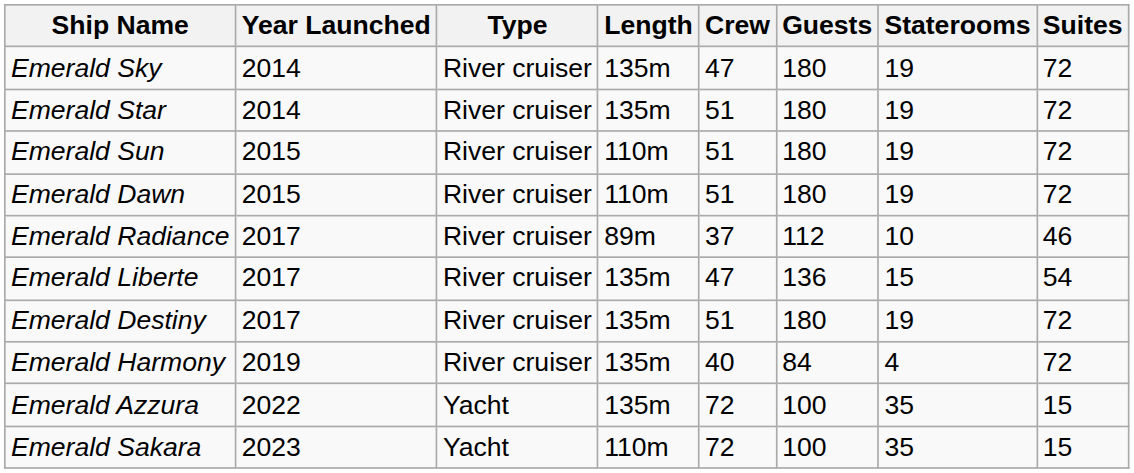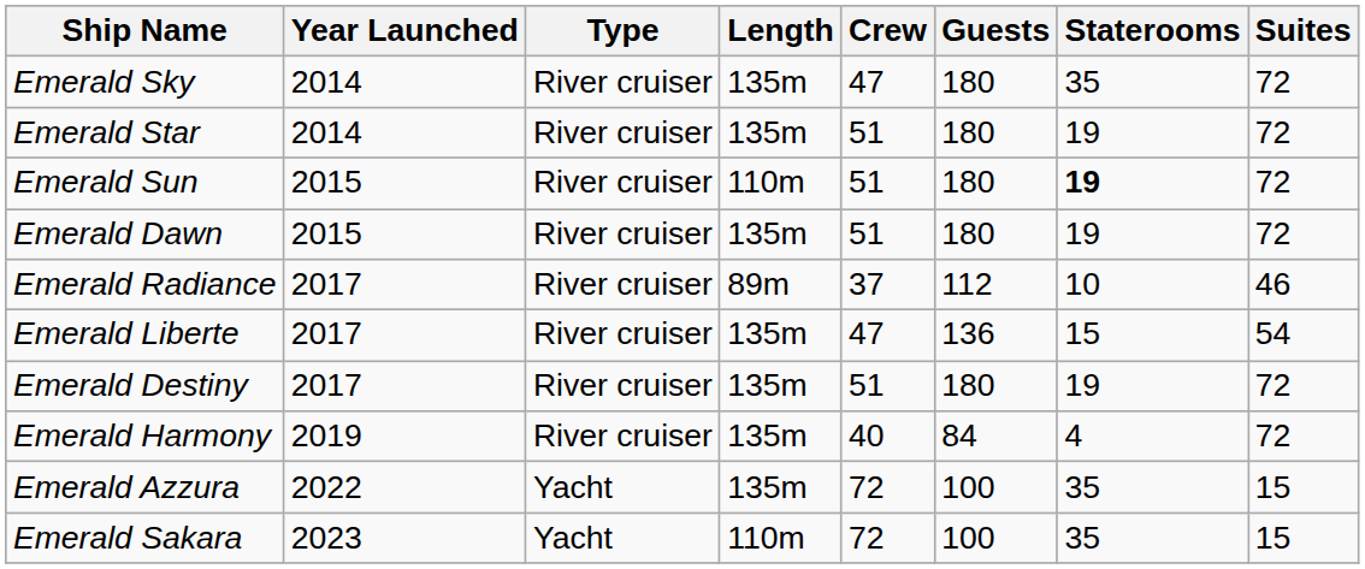Emerald Sky | Staterooms: 19 -> 35
Emerald Sun | Staterooms: normal -> bold
Emerald Dawn | Length: 110m -> 135m
